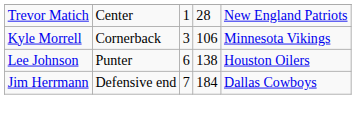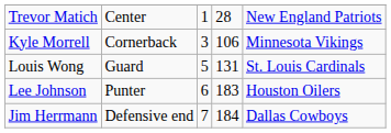+ row: Louis Wong | Guard | 5 | 131 | St. Louis Cardinals
Lee Johnson | column 4: 138 -> 183
